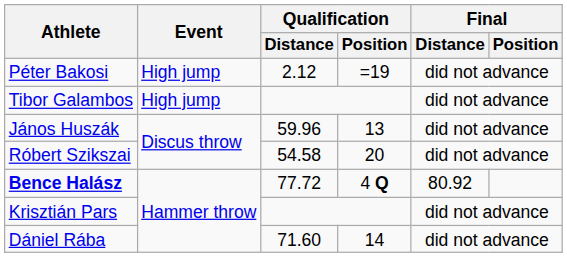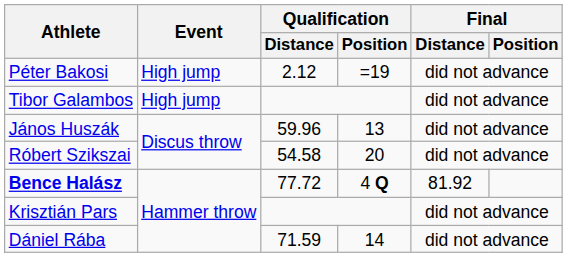Bence Halász | Final / Distance: 80.92 -> 81.92
Dániel Rába | Qualification / Distance: 71.60 -> 71.59
